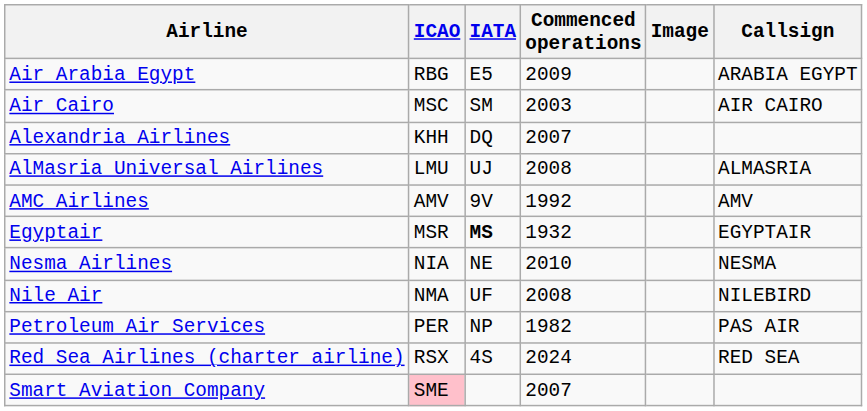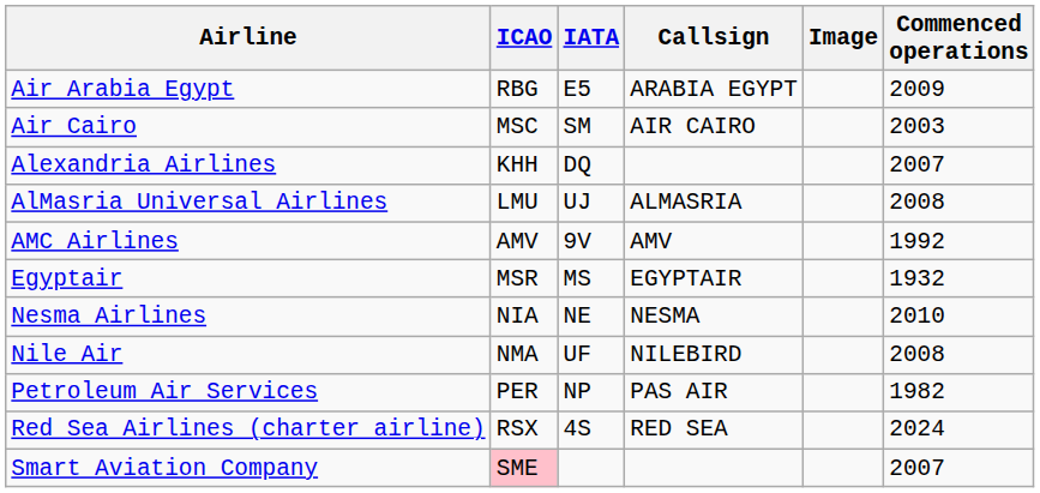columns swapped: Callsign <-> Commenced operations
Egyptair | IATA: bold -> normal
